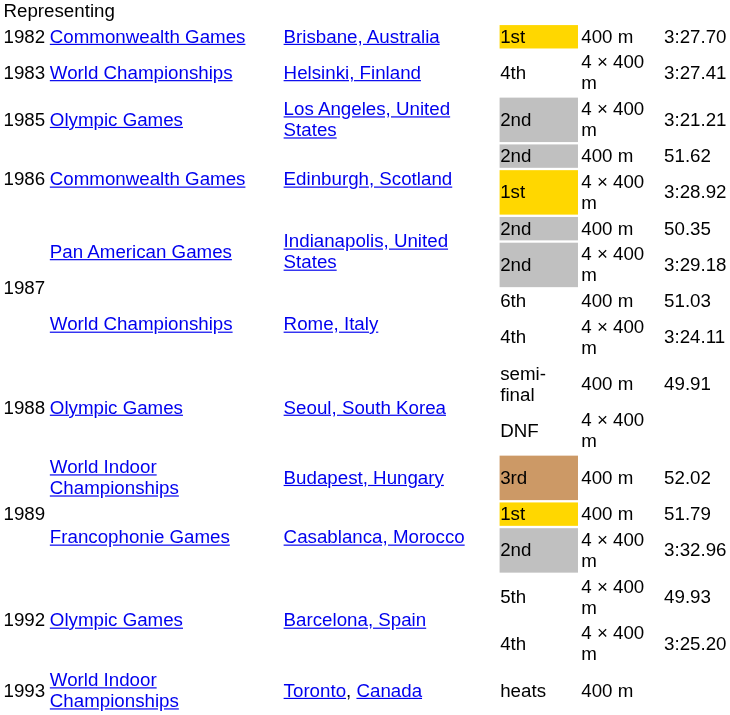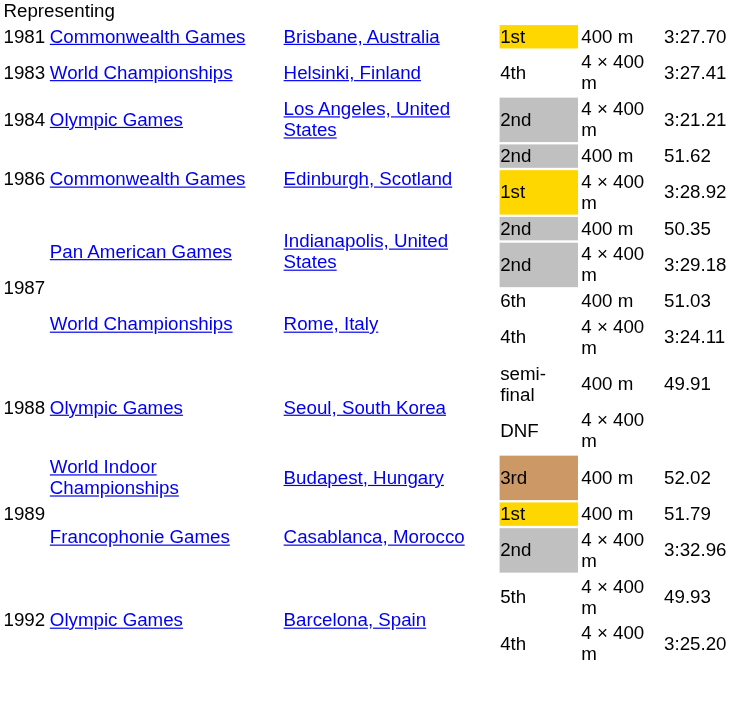Brisbane, Australia | column 1: 1982 -> 1981
Los Angeles, United States | column 1: 1985 -> 1984
- row: 1993 | World Indoor Championships | Toronto, Canada | heats | 400 m
